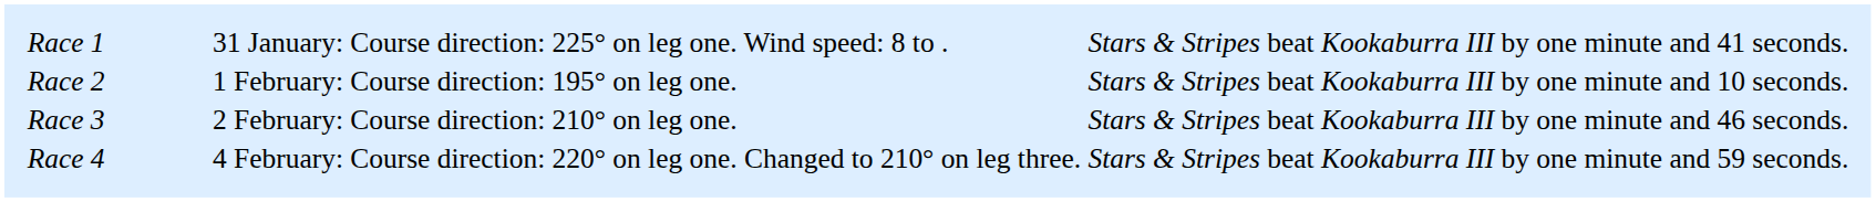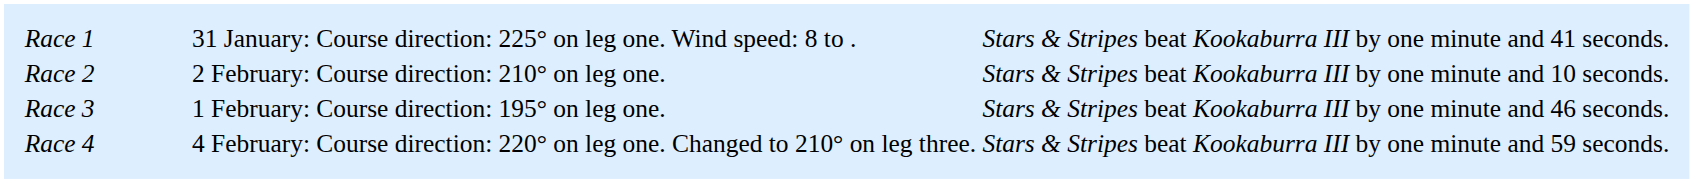Race 2 | column 2: 1 February: Course direction: 195° on leg one. -> 2 February: Course direction: 210° on leg one.
Race 3 | column 2: 2 February: Course direction: 210° on leg one. -> 1 February: Course direction: 195° on leg one.
